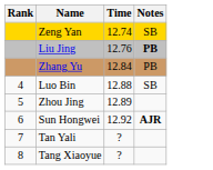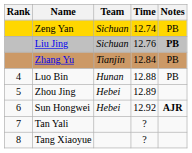+ column: Team | Sichuan | Sichuan | Tianjin | Hunan | Hebei | Hebei
Zeng Yan | Notes: SB -> PB
Luo Bin | Notes: SB -> PB
